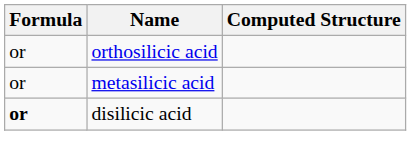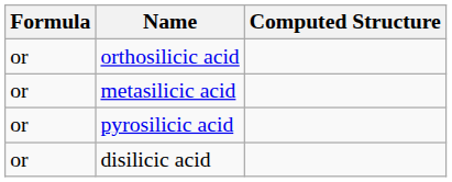+ row: or | pyrosilicic acid
disilicic acid | Formula: bold -> normal
